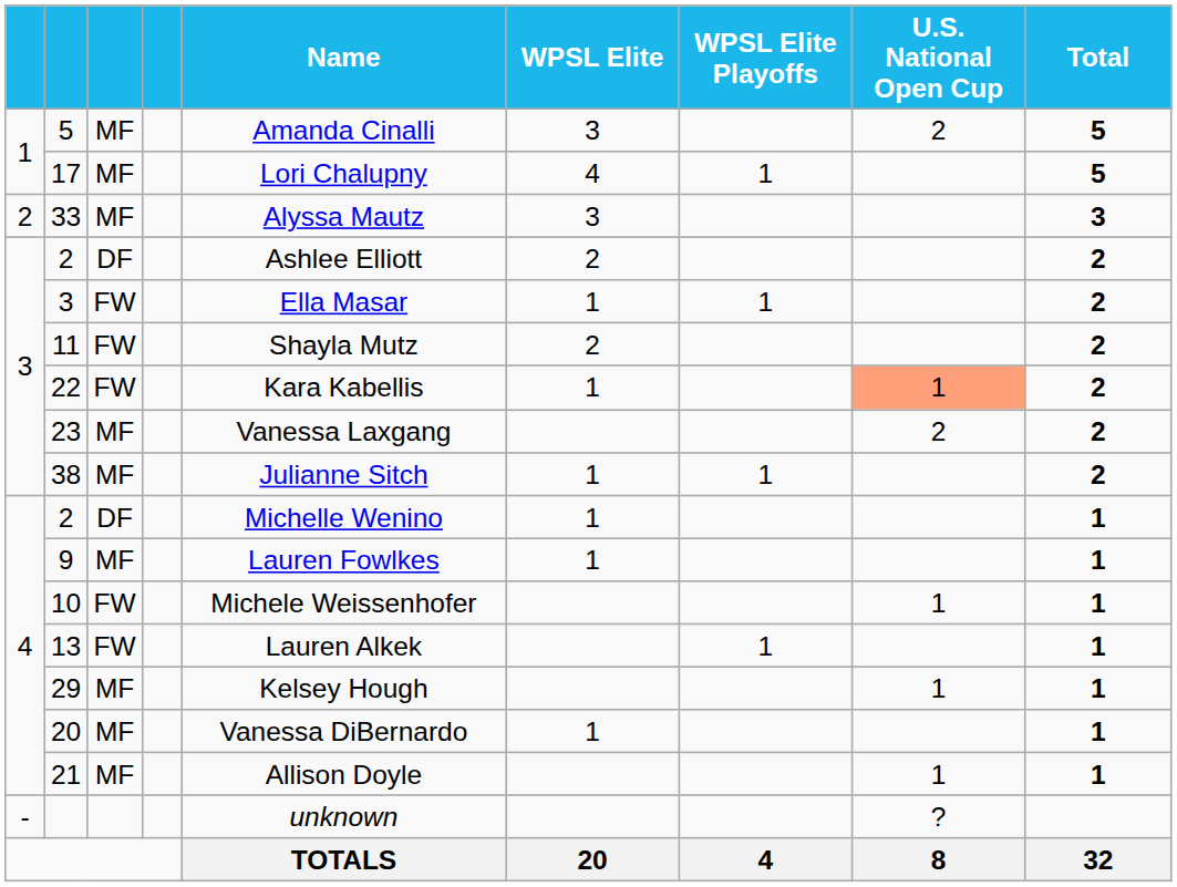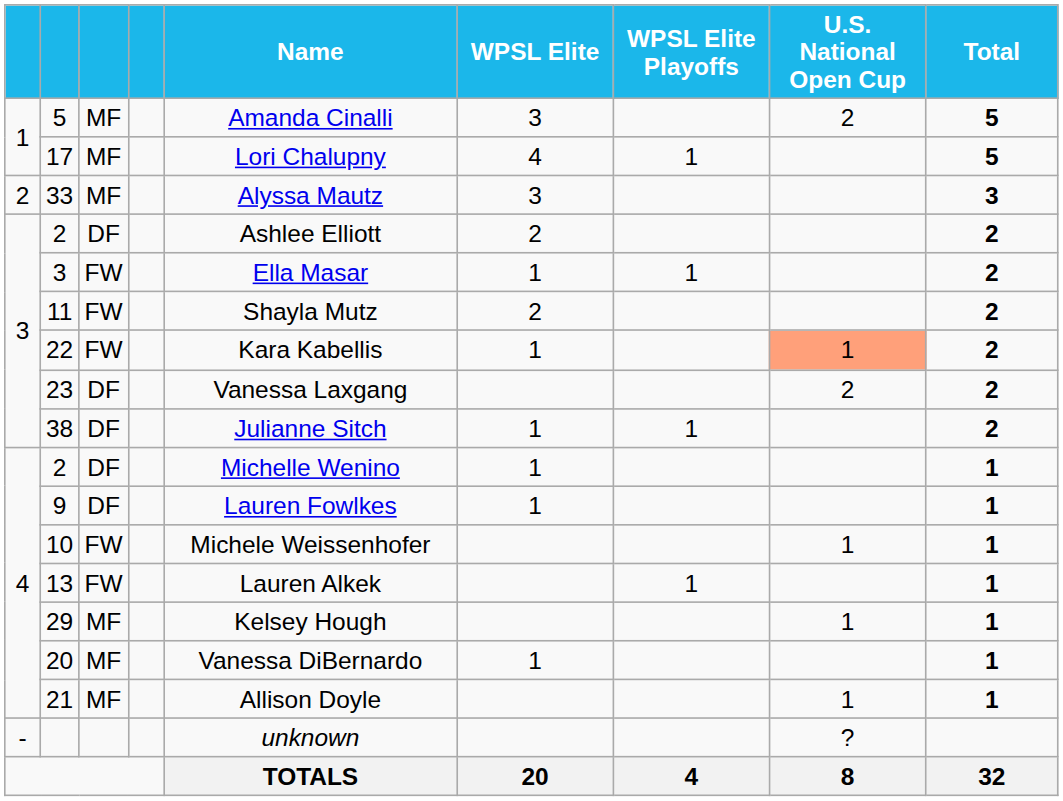23 | column 3: MF -> DF
38 | column 3: MF -> DF
9 | column 3: MF -> DF
